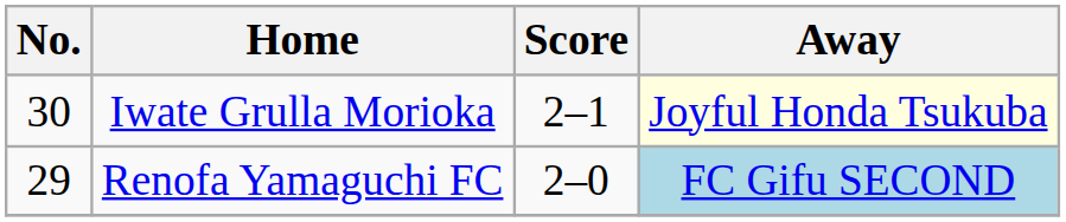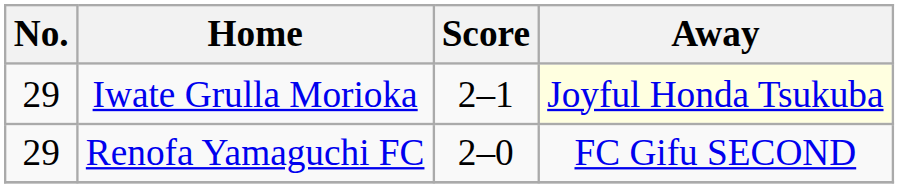Iwate Grulla Morioka | No.: 30 -> 29
Renofa Yamaguchi FC | Away: lightblue background -> no background
